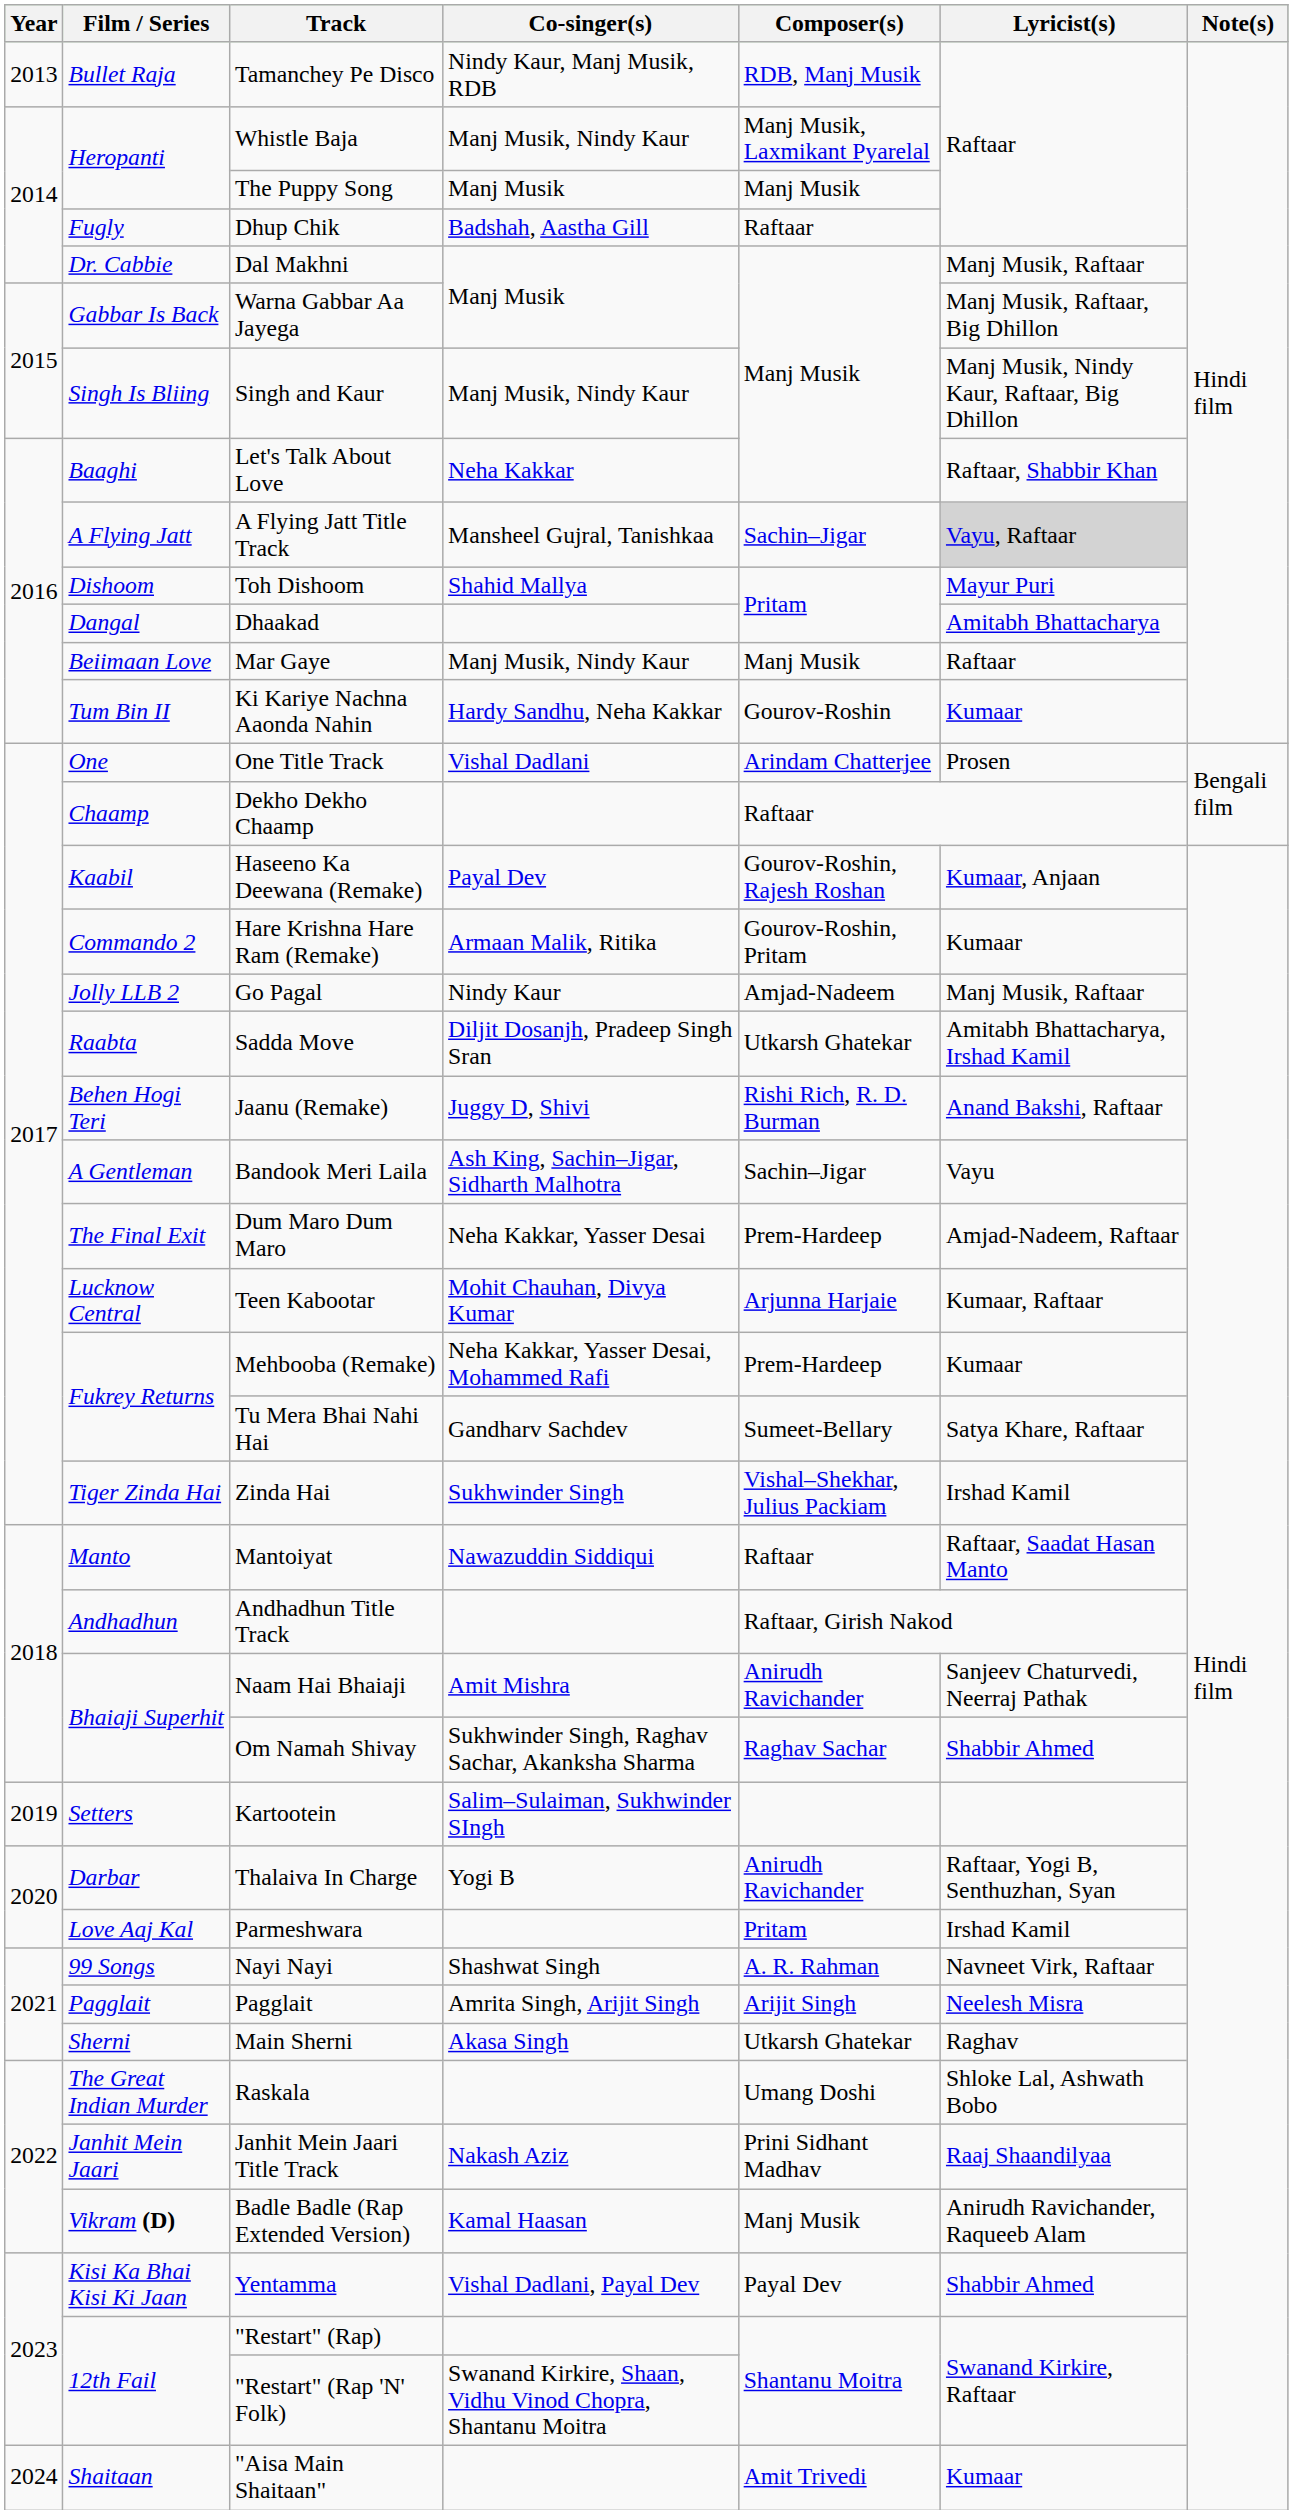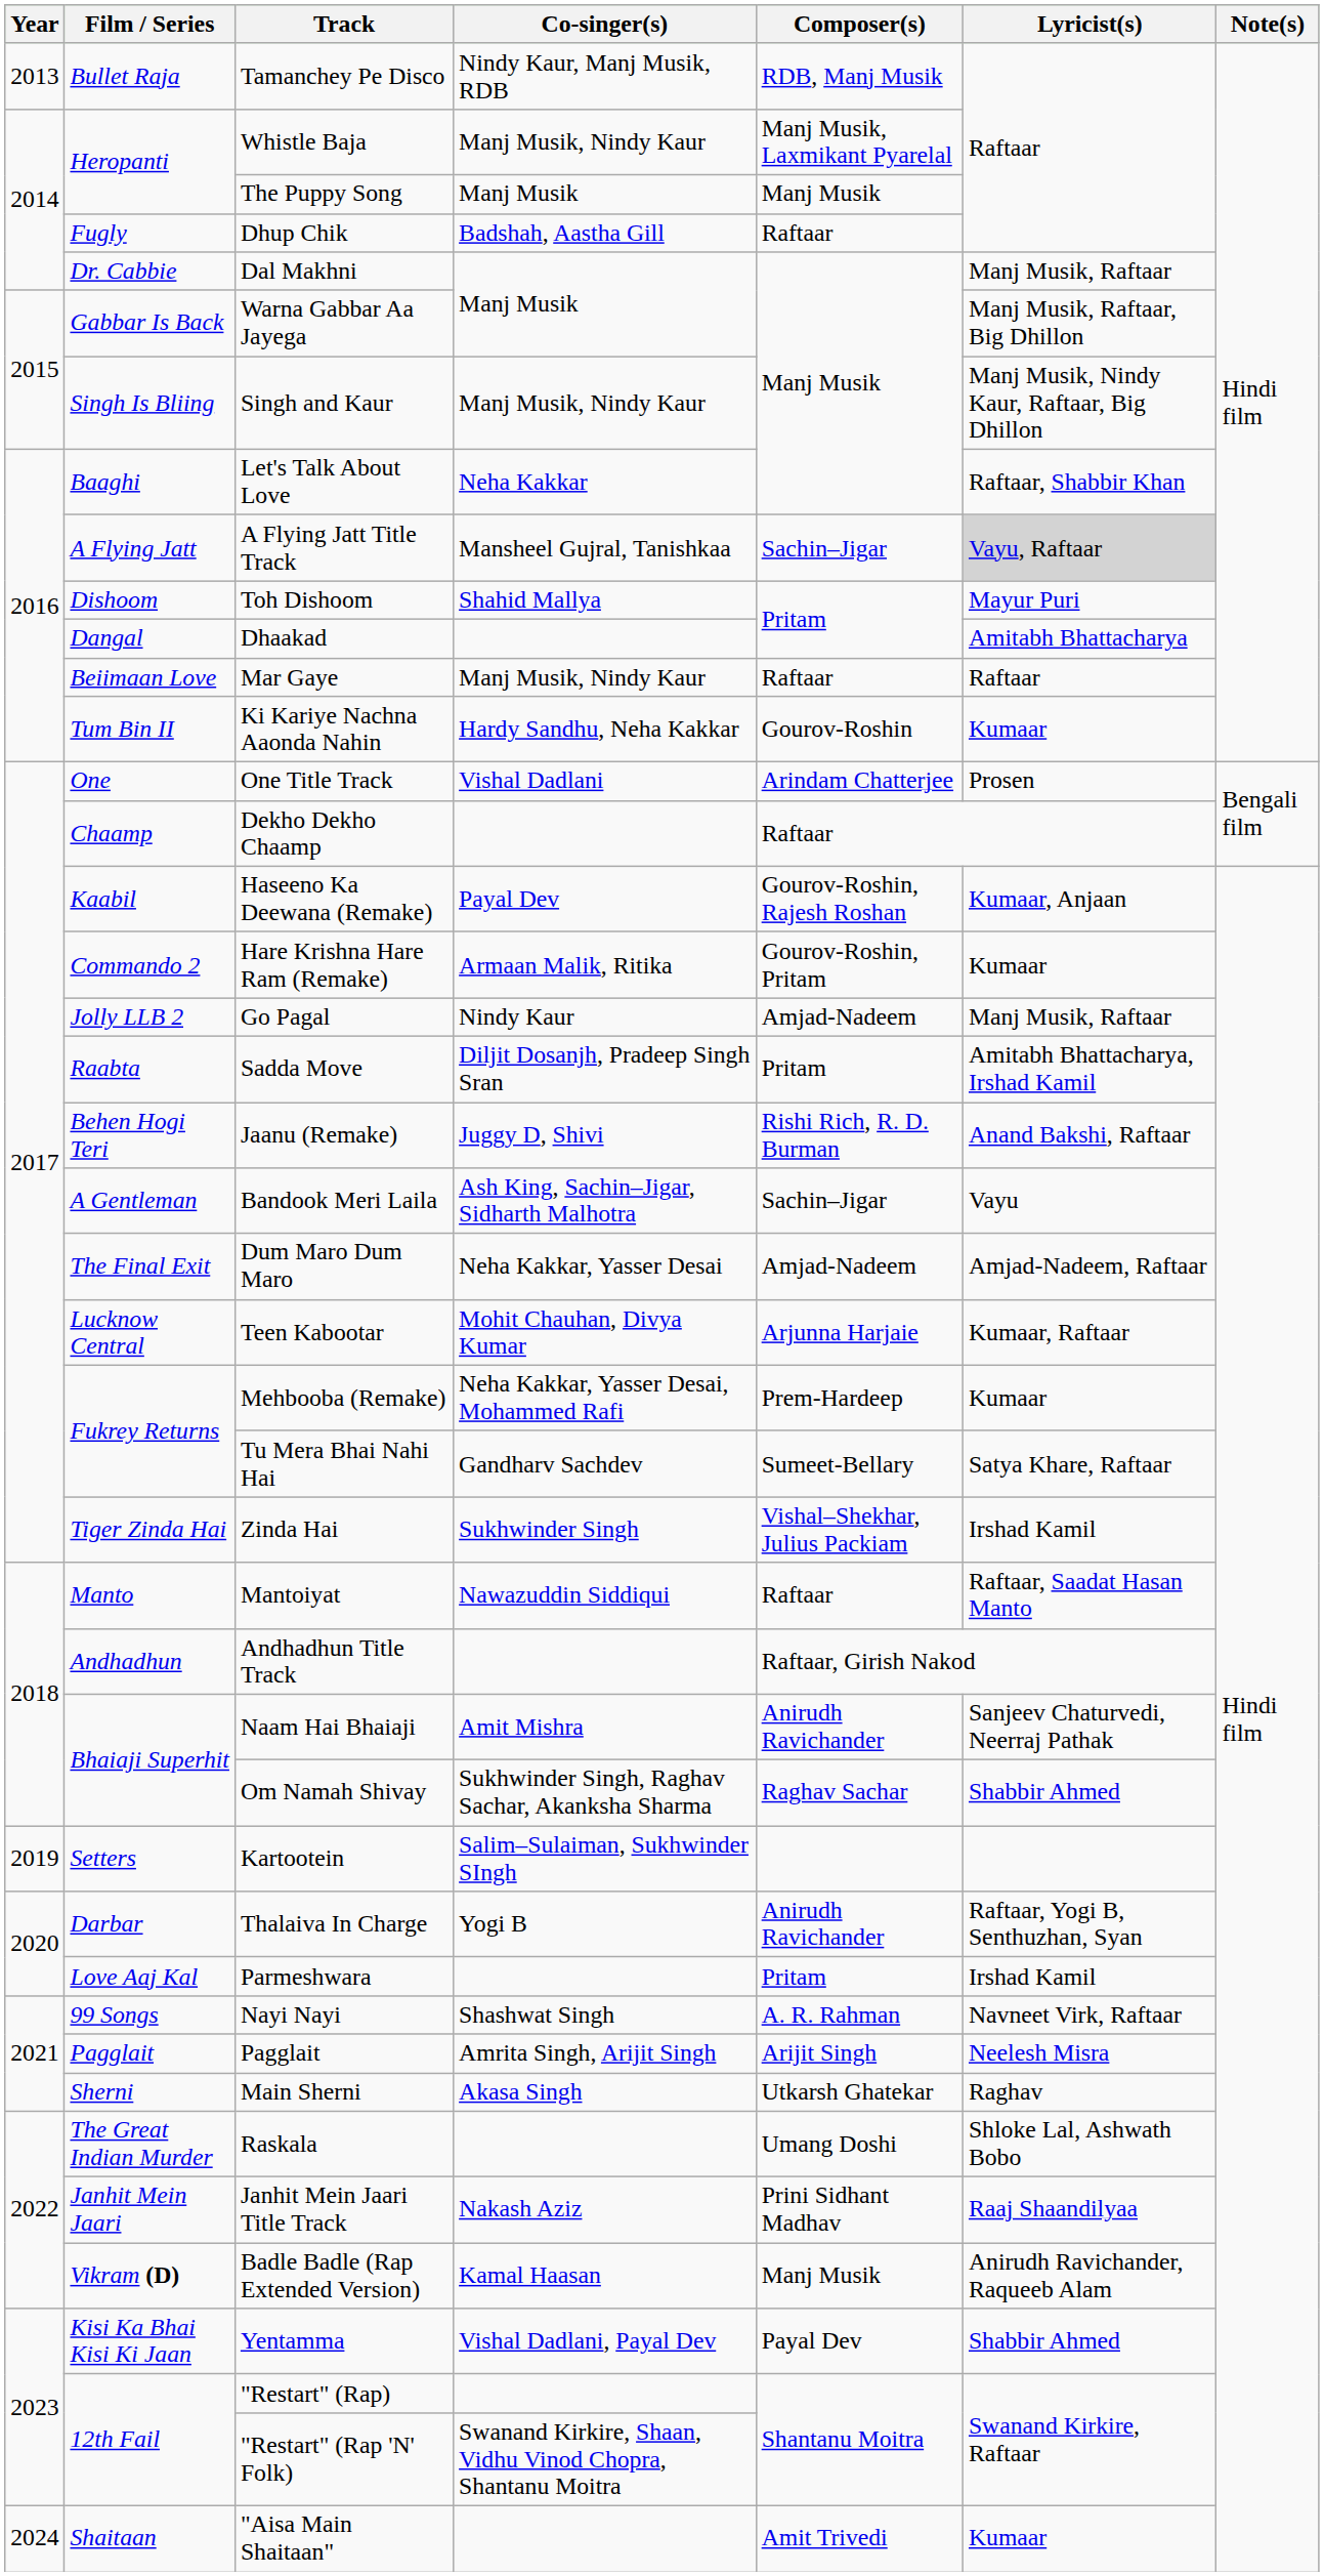Mar Gaye | Composer(s): Manj Musik -> Raftaar
Sadda Move | Composer(s): Utkarsh Ghatekar -> Pritam
Dum Maro Dum Maro | Composer(s): Prem-Hardeep -> Amjad-Nadeem
